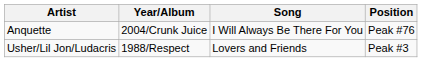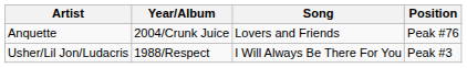Anquette | Song: I Will Always Be There For You -> Lovers and Friends
Usher/Lil Jon/Ludacris | Song: Lovers and Friends -> I Will Always Be There For You
